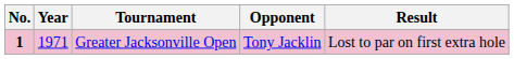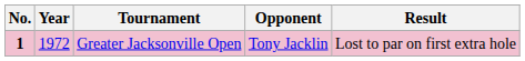Greater Jacksonville Open | Year: 1971 -> 1972
